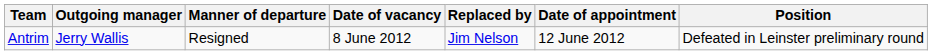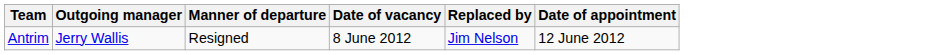- column: Position | Defeated in Leinster preliminary round
